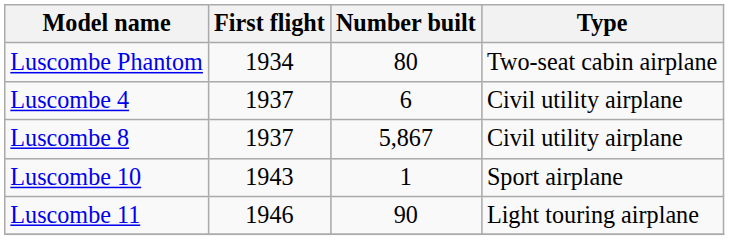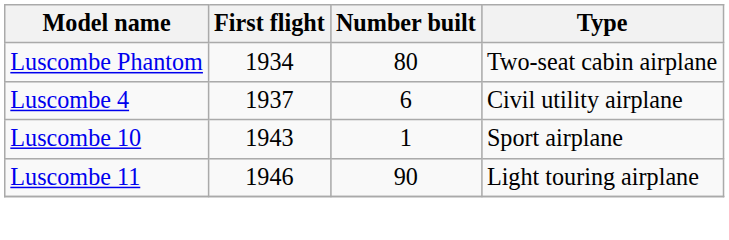- row: Luscombe 8 | 1937 | 5,867 | Civil utility airplane
